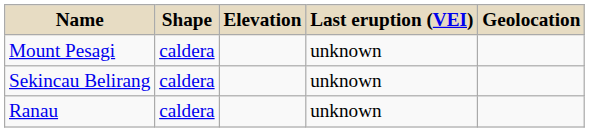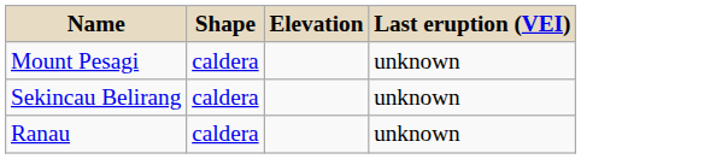- column: Geolocation
